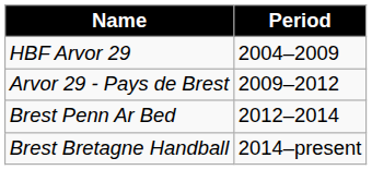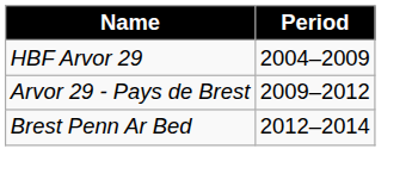- row: Brest Bretagne Handball | 2014–present
